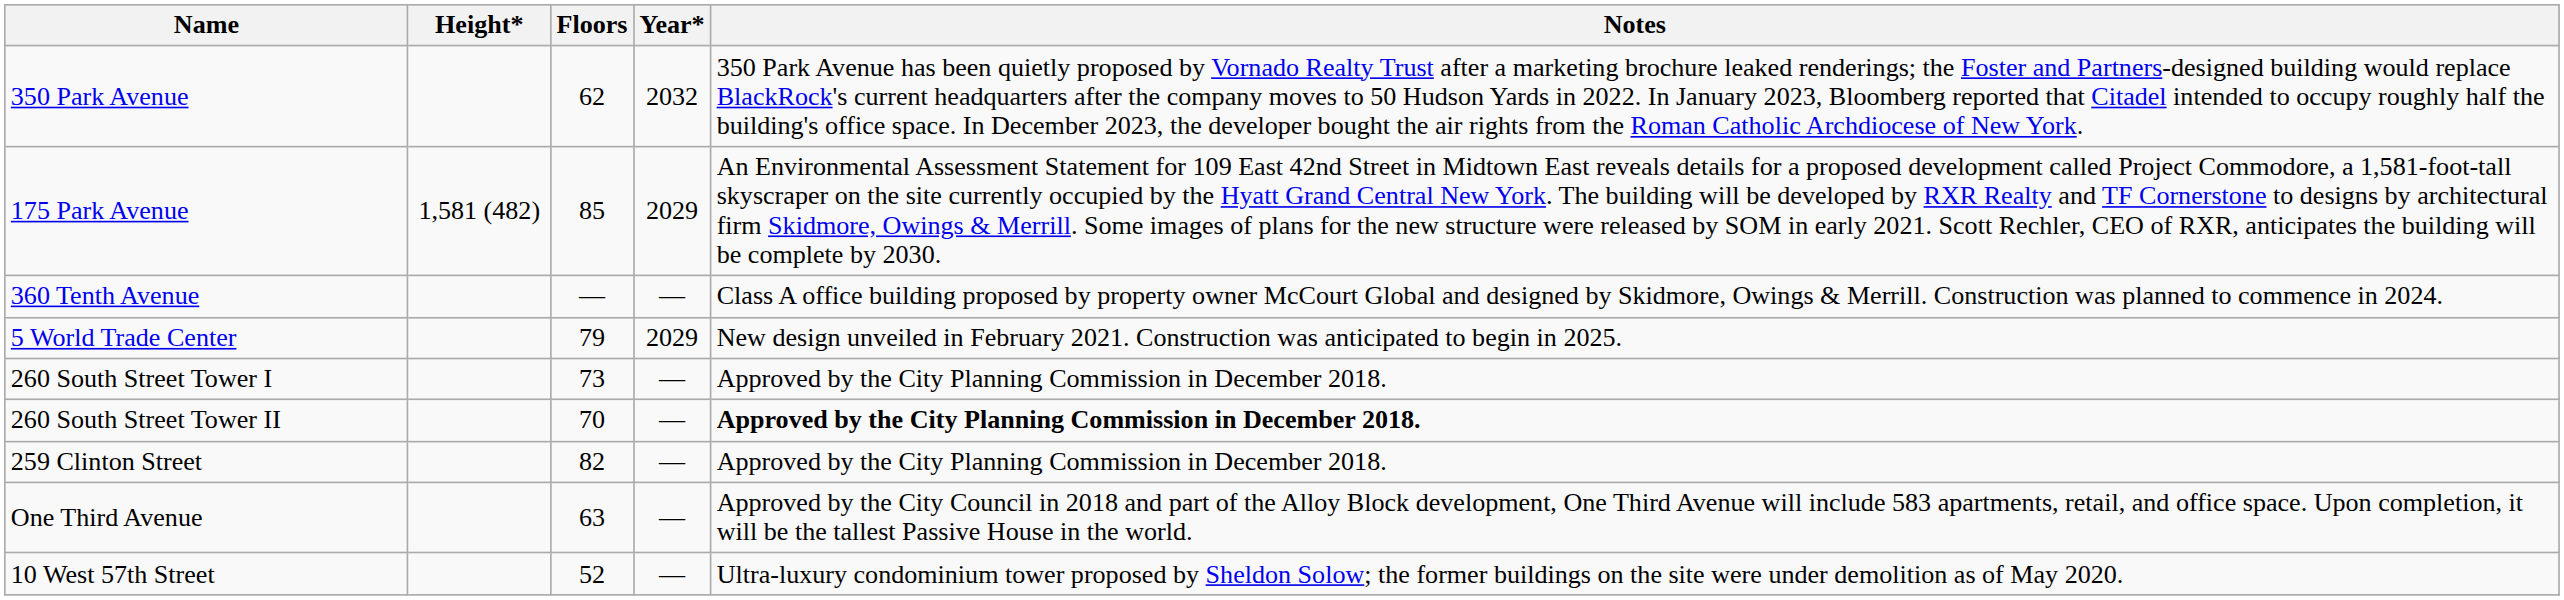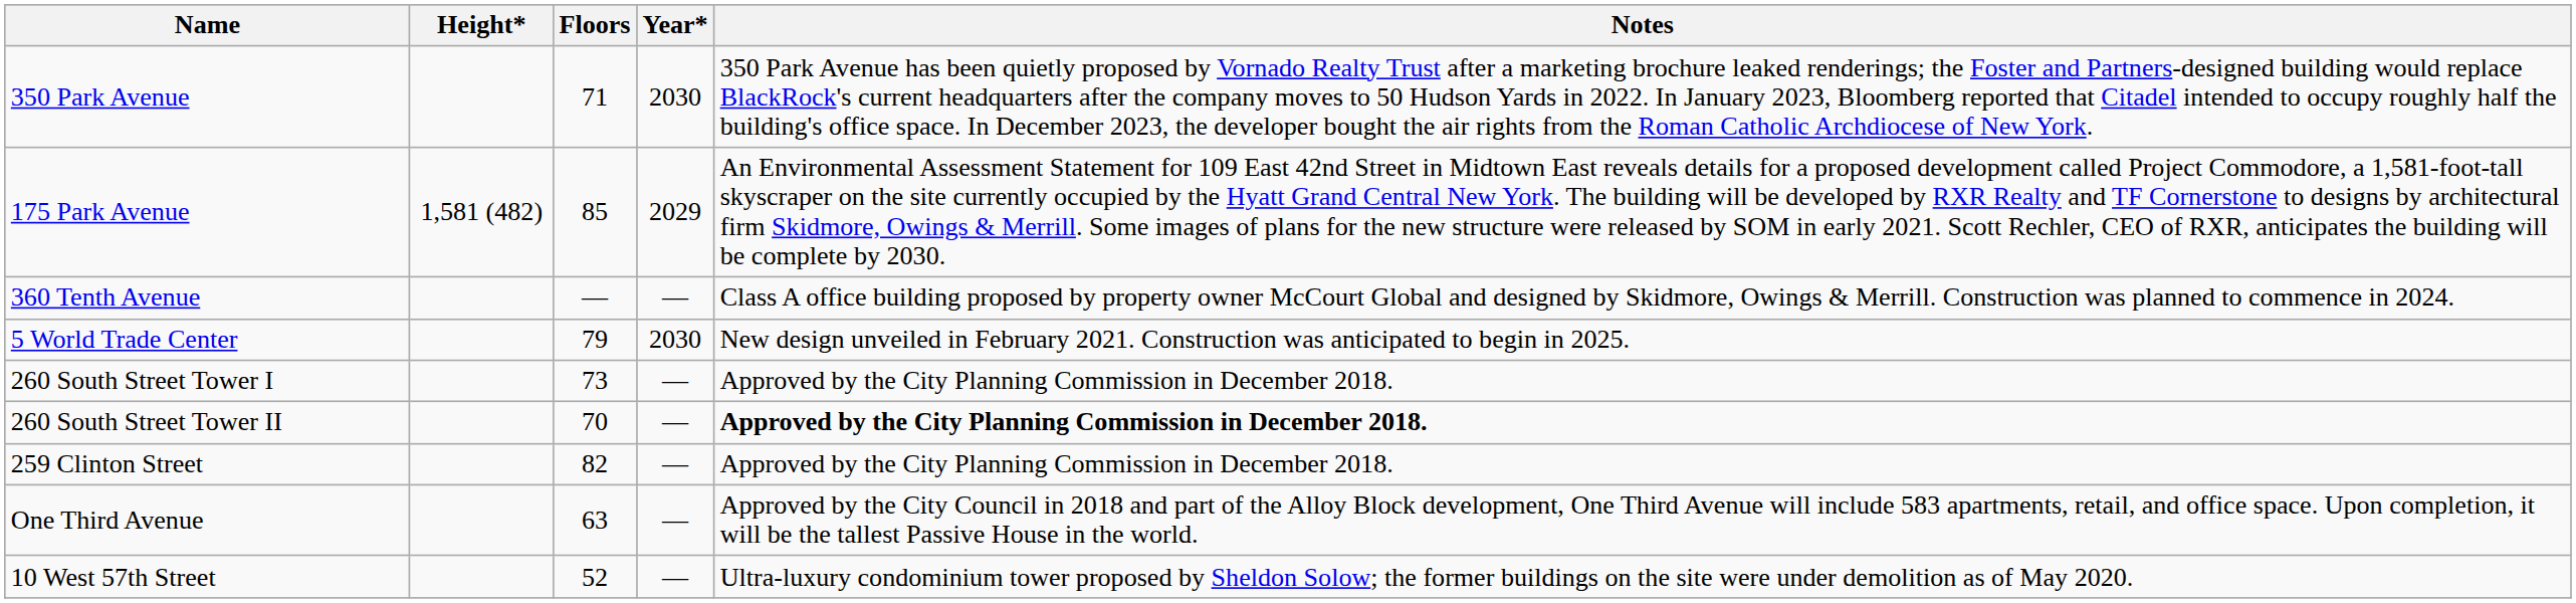350 Park Avenue | Floors: 62 -> 71
350 Park Avenue | Year*: 2032 -> 2030
5 World Trade Center | Year*: 2029 -> 2030
